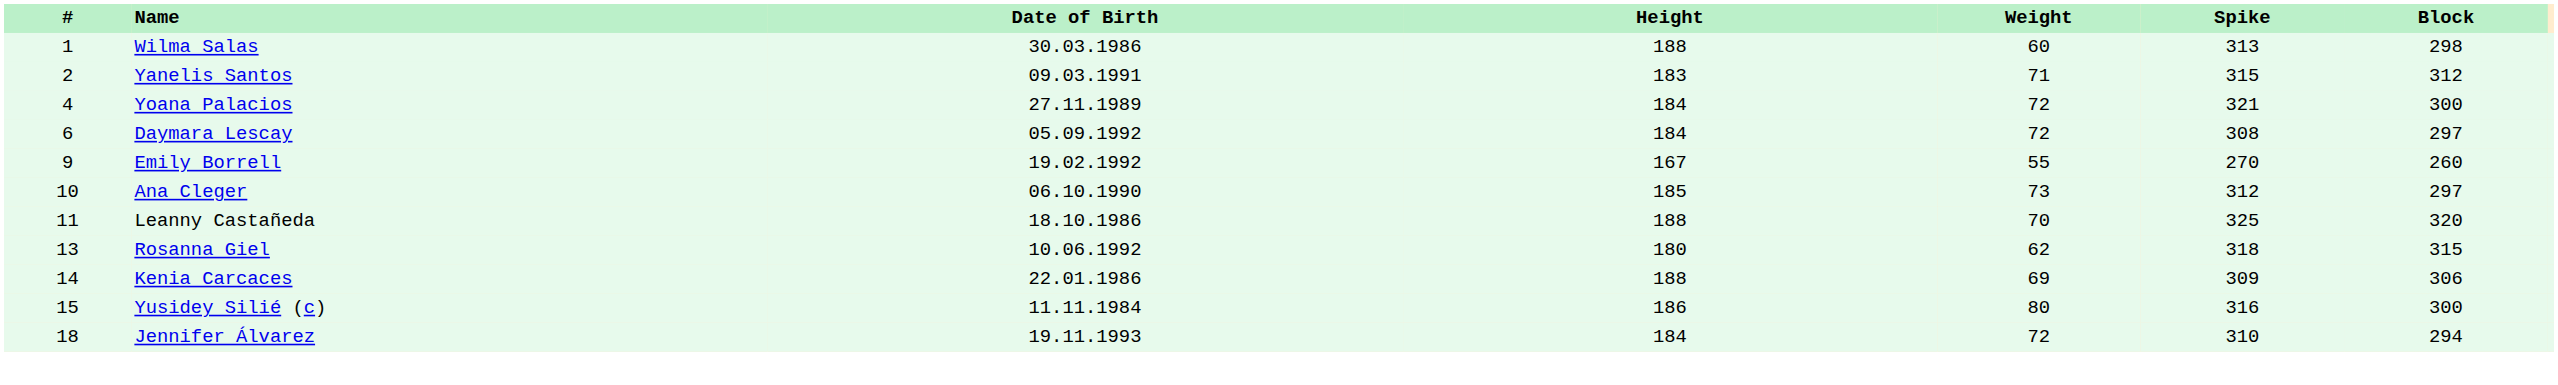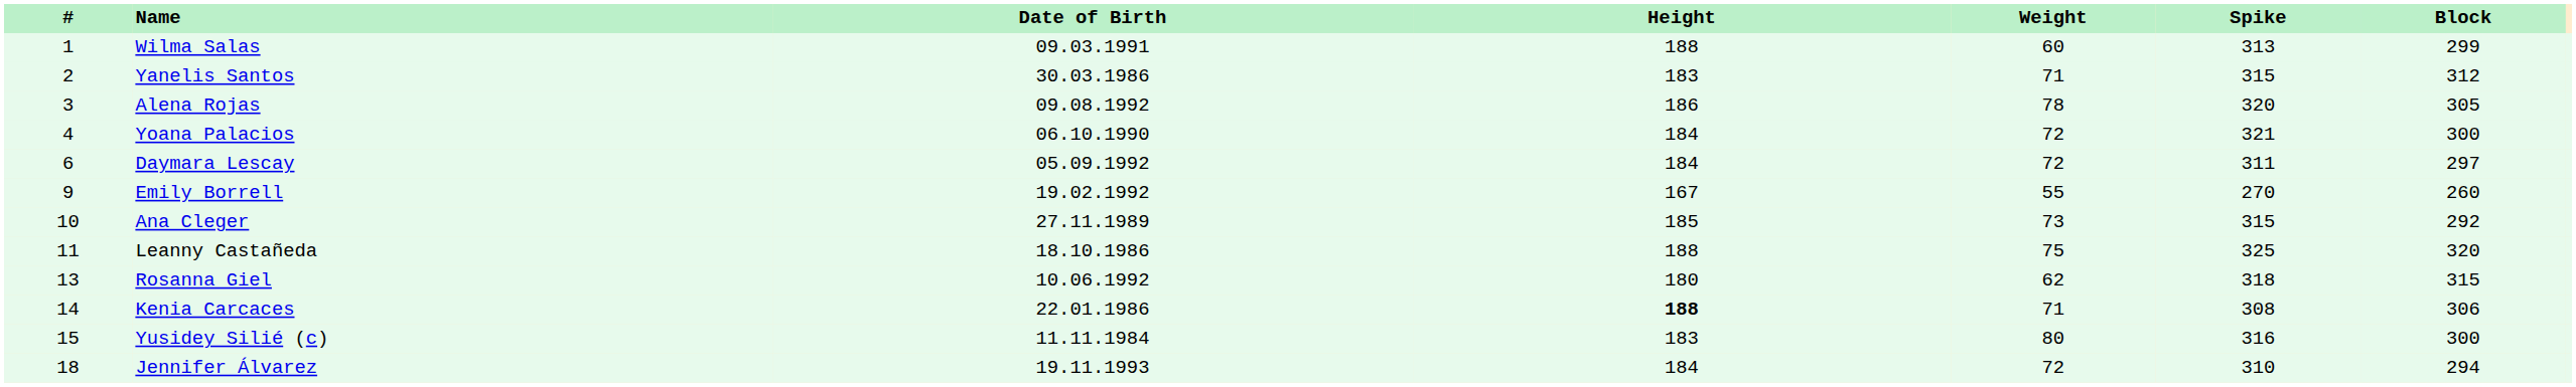Wilma Salas | Date of Birth: 30.03.1986 -> 09.03.1991
Wilma Salas | Block: 298 -> 299
Yanelis Santos | Date of Birth: 09.03.1991 -> 30.03.1986
+ row: 3 | Alena Rojas | 09.08.1992 | 186 | 78 | 320 | 305
Yoana Palacios | Date of Birth: 27.11.1989 -> 06.10.1990
Daymara Lescay | Spike: 308 -> 311
Ana Cleger | Date of Birth: 06.10.1990 -> 27.11.1989
Ana Cleger | Spike: 312 -> 315
Ana Cleger | Block: 297 -> 292
Leanny Castañeda | Weight: 70 -> 75
Kenia Carcaces | Height: normal -> bold
Kenia Carcaces | Weight: 69 -> 71
Kenia Carcaces | Spike: 309 -> 308
Yusidey Silié (c) | Height: 186 -> 183
